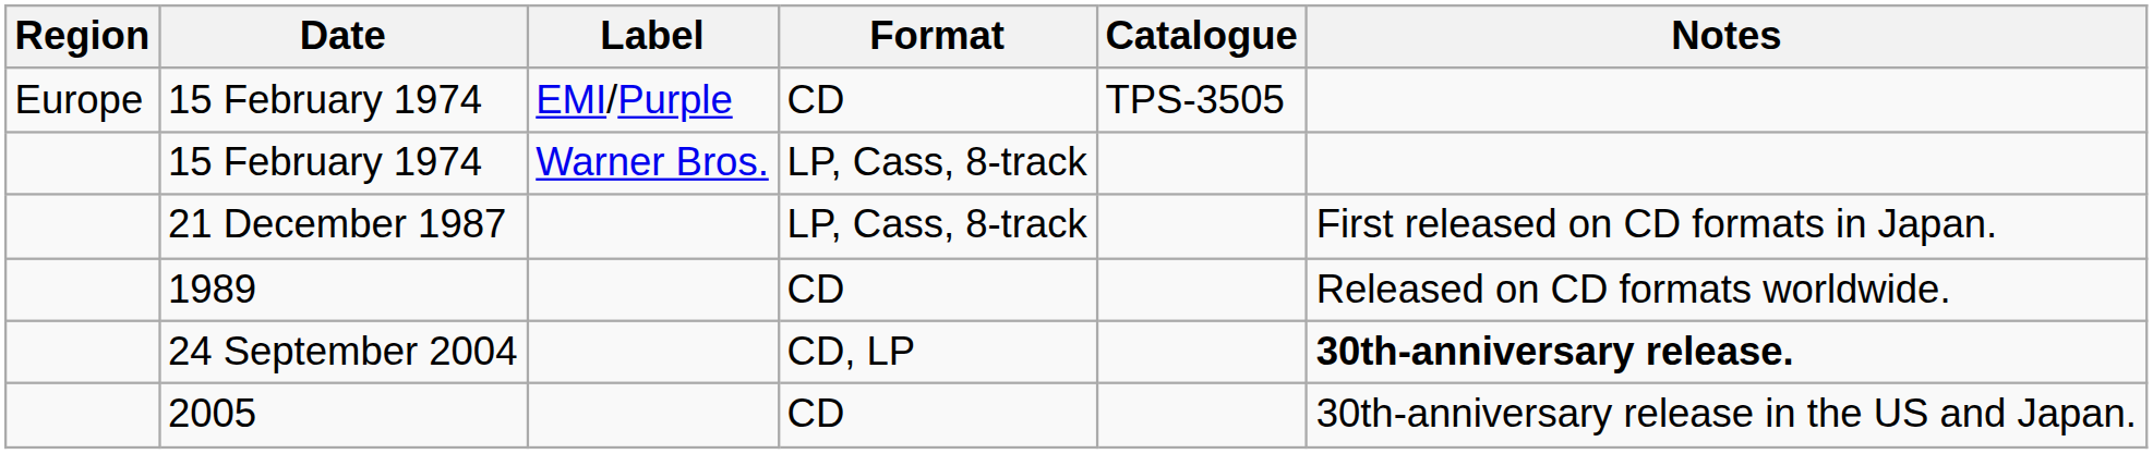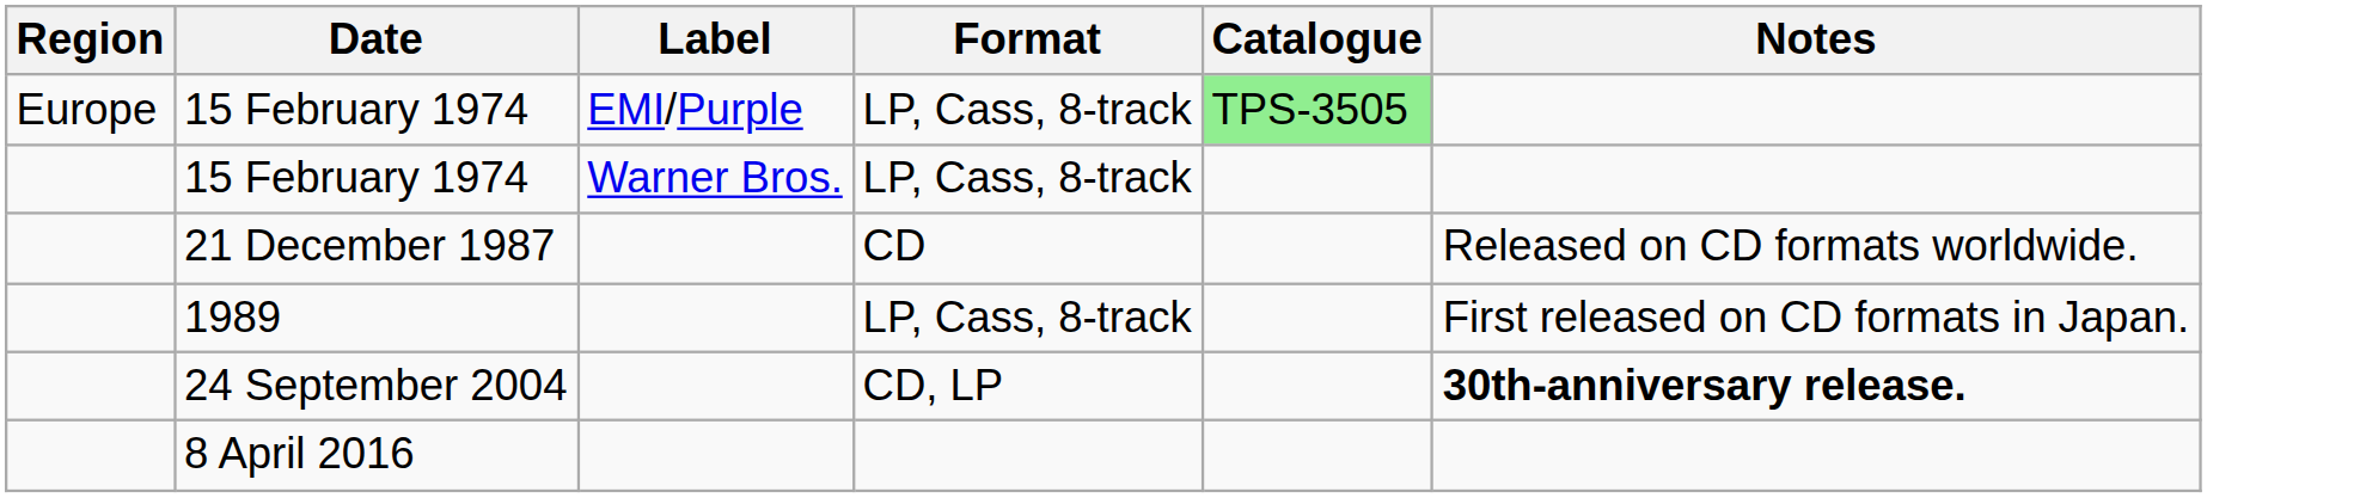15 February 1974 / EMI/Purple | Format: CD -> LP, Cass, 8-track
15 February 1974 / EMI/Purple | Catalogue: no background -> lightgreen background
21 December 1987 | Format: LP, Cass, 8-track -> CD
21 December 1987 | Notes: First released on CD formats in Japan. -> Released on CD formats worldwide.
1989 | Format: CD -> LP, Cass, 8-track
1989 | Notes: Released on CD formats worldwide. -> First released on CD formats in Japan.
- row: 2005 | CD | 30th-anniversary release in the US and Japan.
+ row: 8 April 2016
